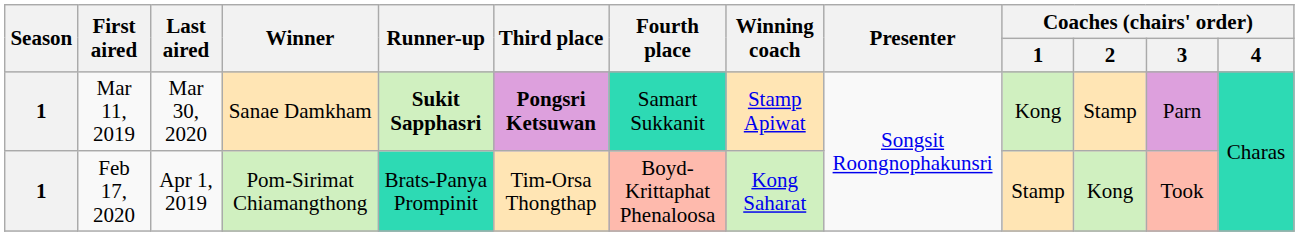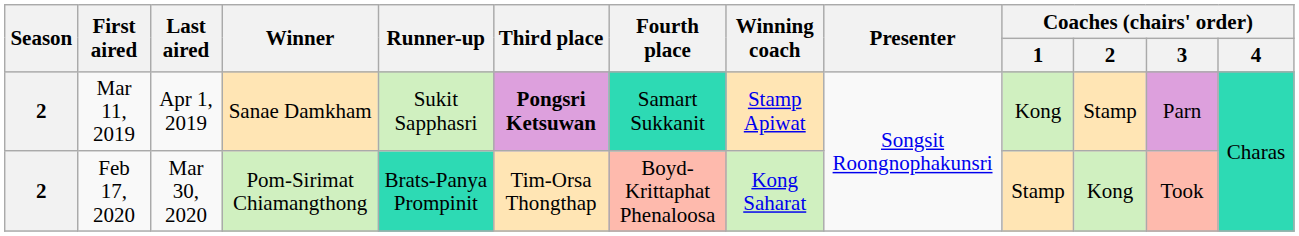Mar 11, 2019 | Season: 1 -> 2
Mar 11, 2019 | Last aired: Mar 30, 2020 -> Apr 1, 2019
Mar 11, 2019 | Runner-up: bold -> normal
Feb 17, 2020 | Season: 1 -> 2
Feb 17, 2020 | Last aired: Apr 1, 2019 -> Mar 30, 2020
